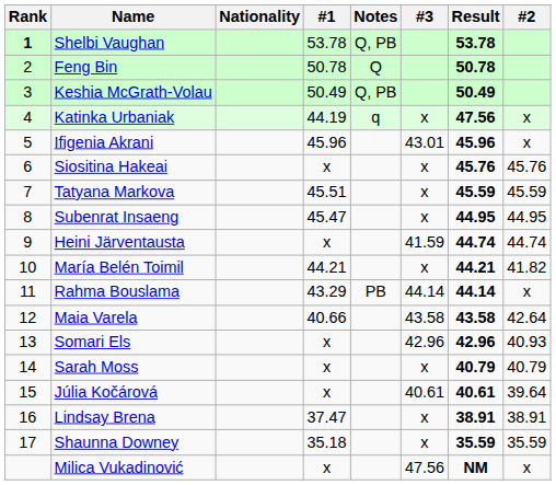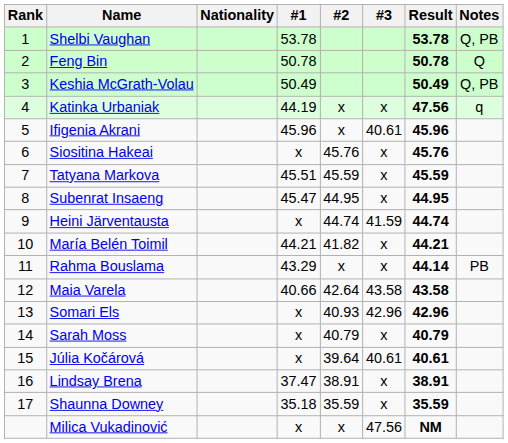columns swapped: #2 <-> Notes
Shelbi Vaughan | Rank: bold -> normal
Ifigenia Akrani | #3: 43.01 -> 40.61
Rahma Bouslama | #3: 44.14 -> x
